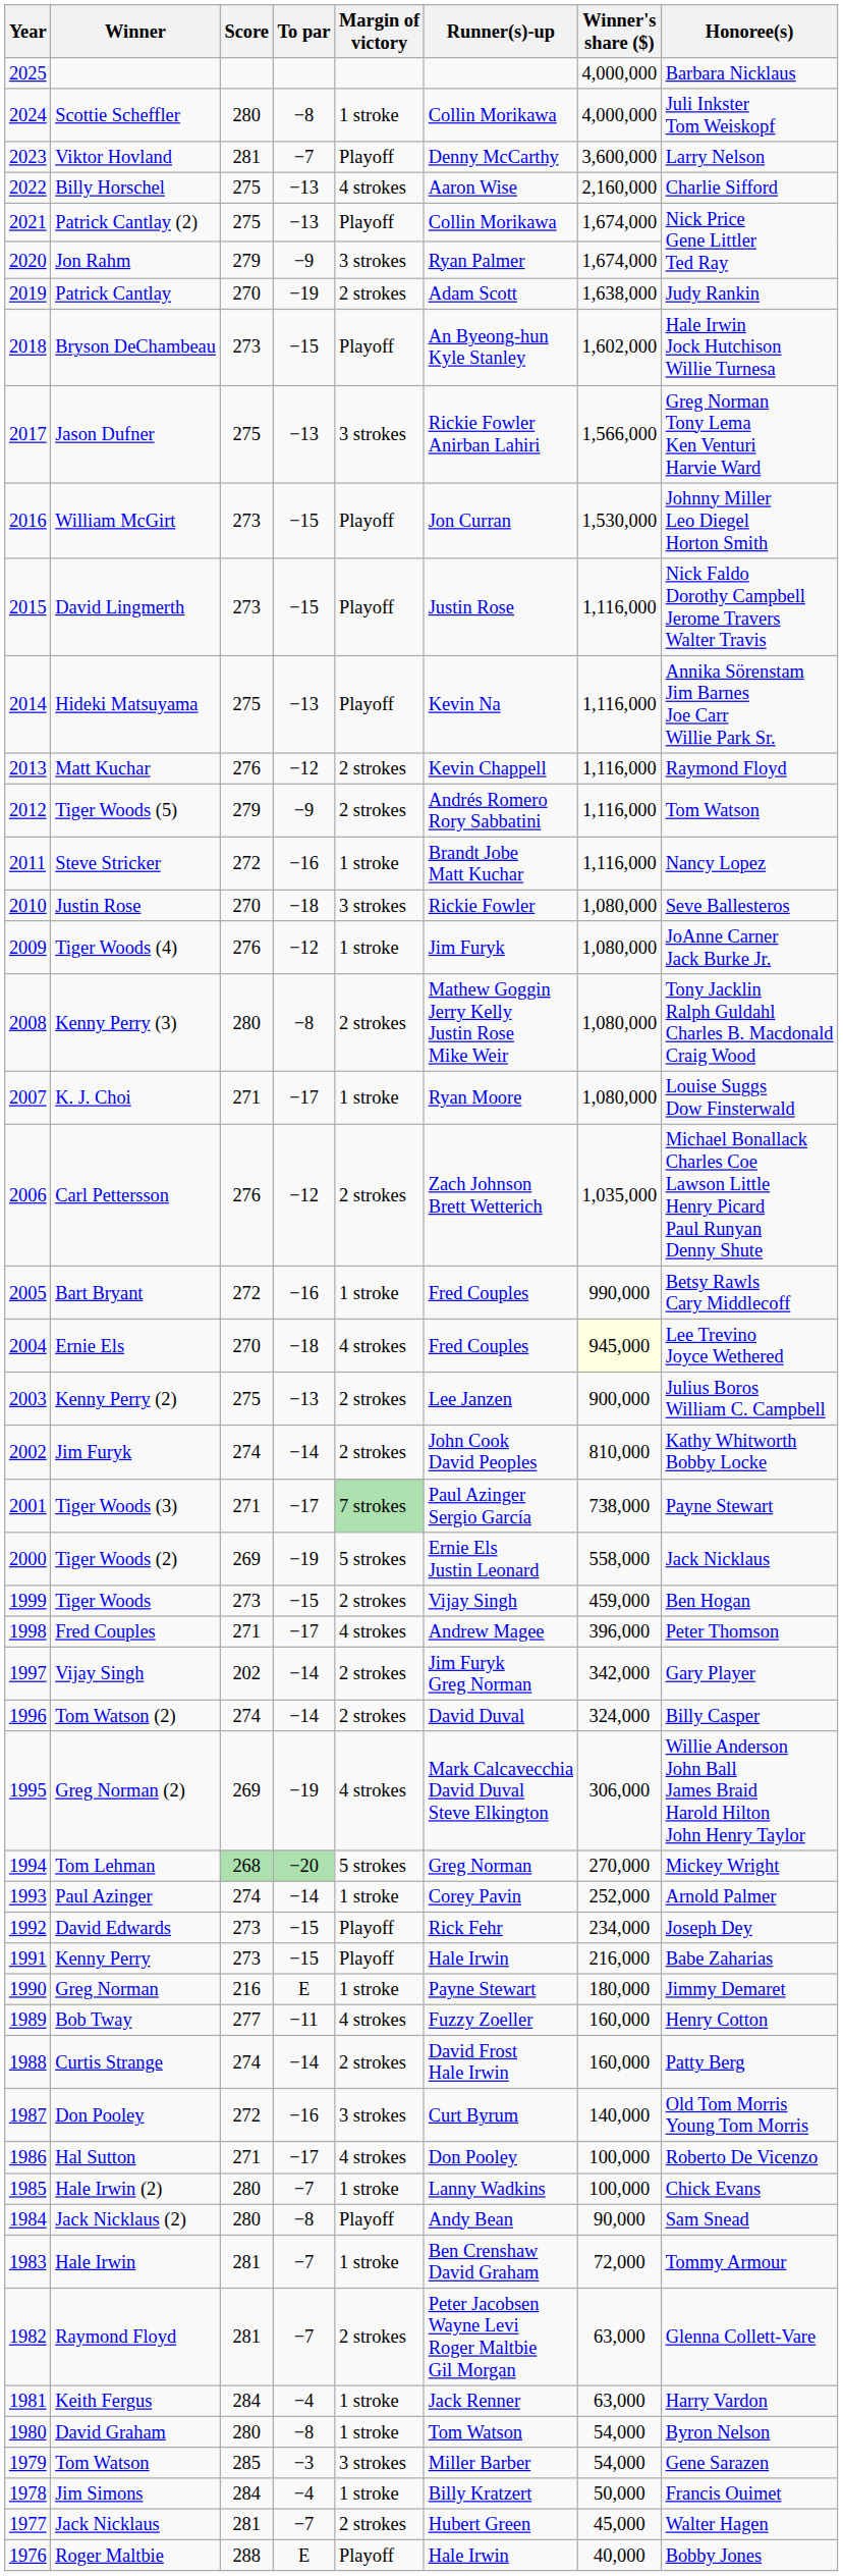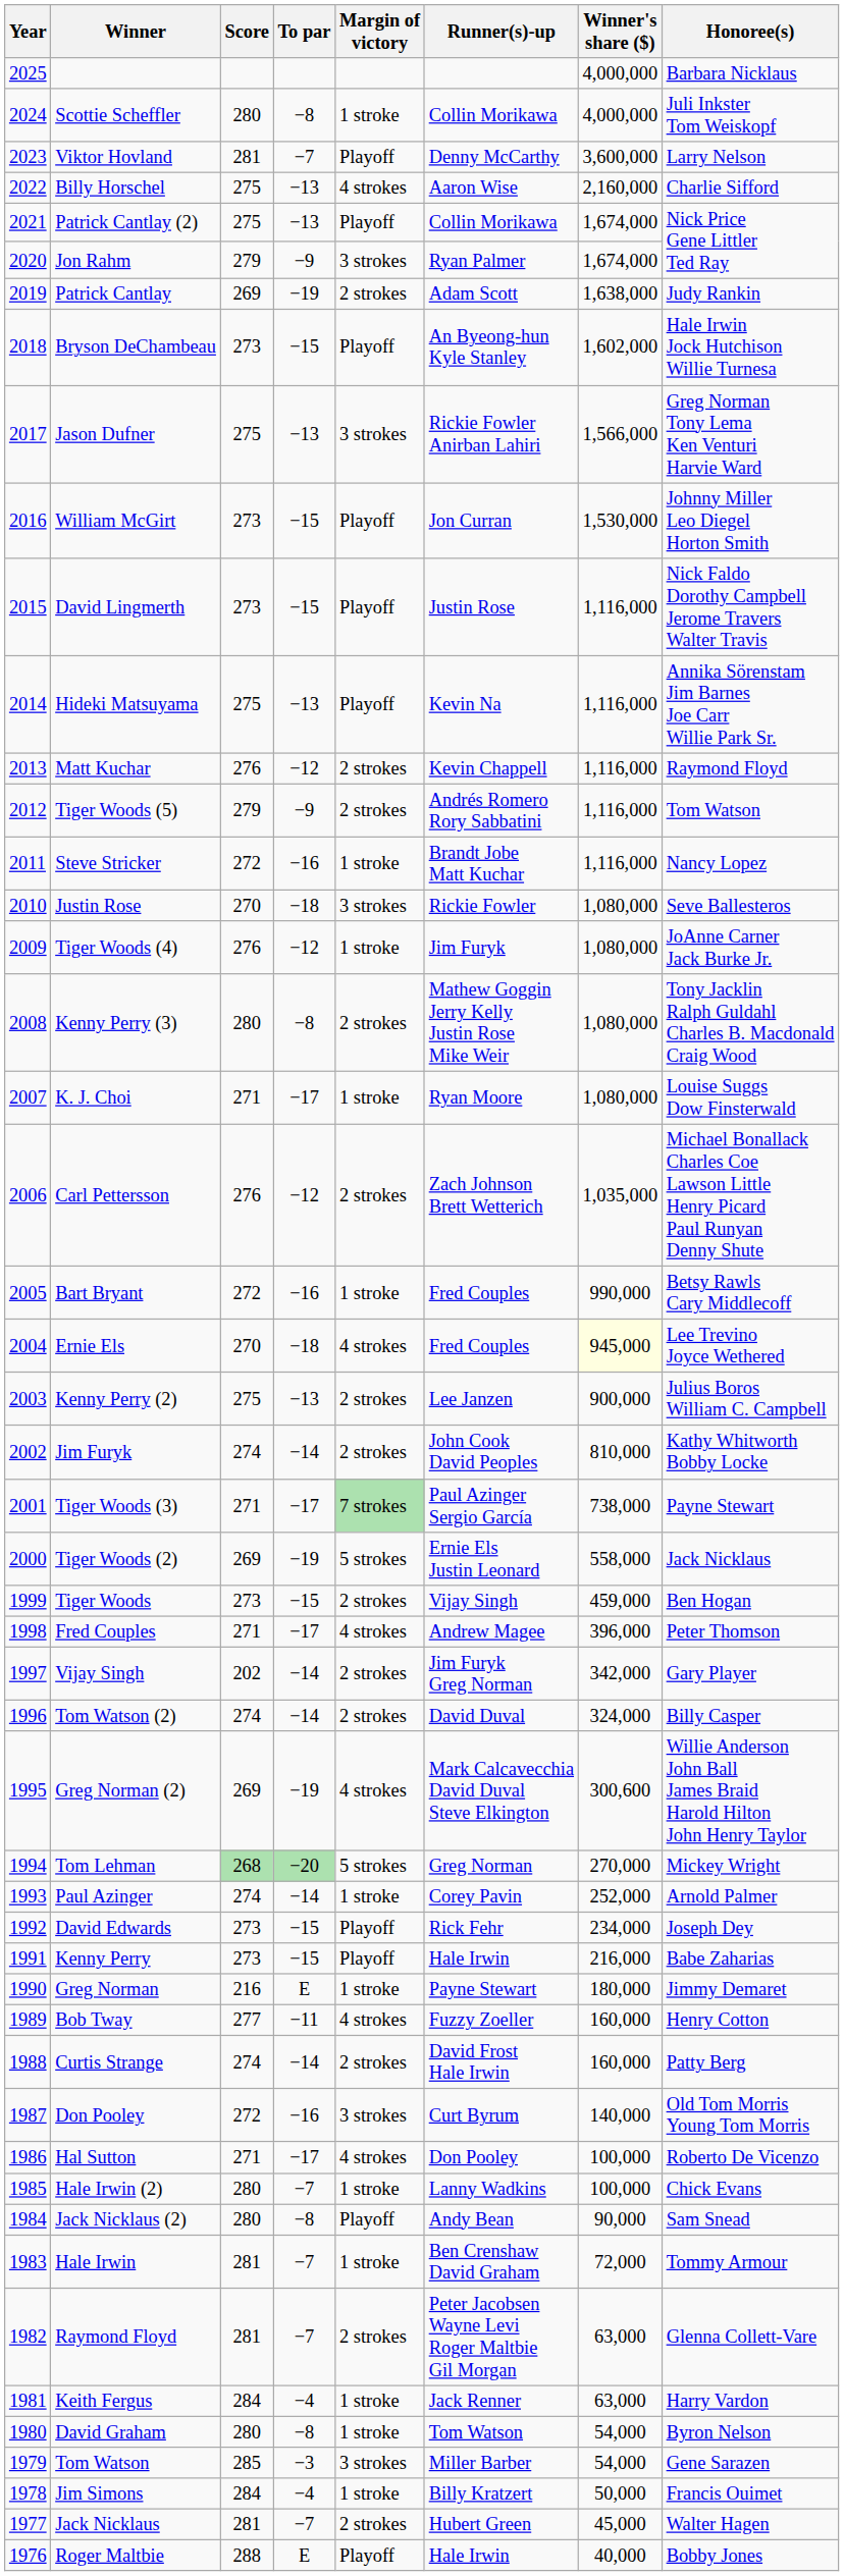Patrick Cantlay | Score: 270 -> 269
Greg Norman (2) | Winner's share ($): 306,000 -> 300,600
